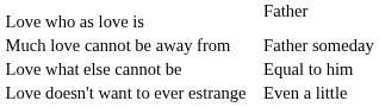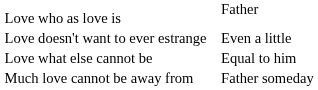rows swapped: Love doesn't want to ever estrange <-> Much love cannot be away from
